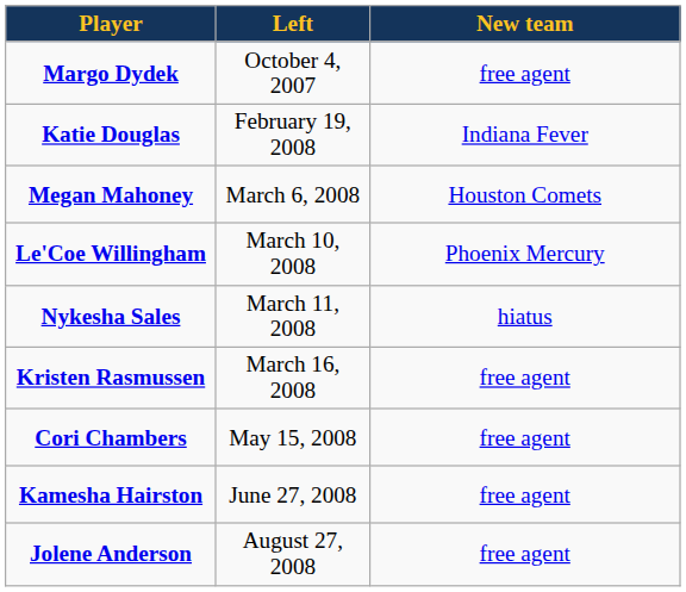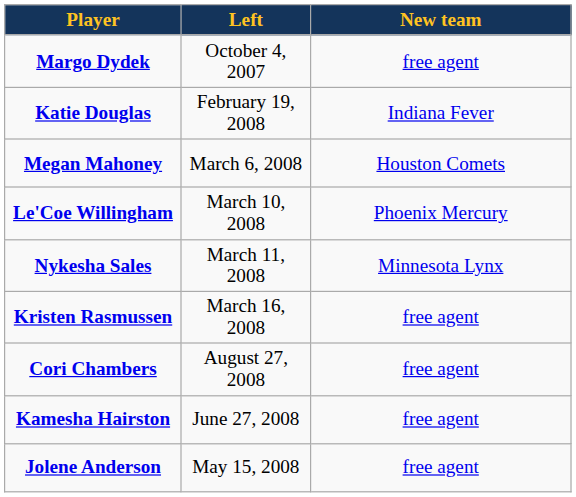Nykesha Sales | New team: hiatus -> Minnesota Lynx
Cori Chambers | Left: May 15, 2008 -> August 27, 2008
Jolene Anderson | Left: August 27, 2008 -> May 15, 2008
